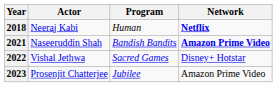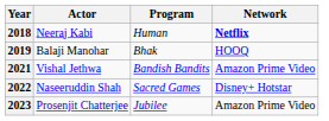+ row: 2019 | Balaji Manohar | Bhak | HOOQ
2021 | Actor: Naseeruddin Shah -> Vishal Jethwa
2021 | Network: bold -> normal
2022 | Actor: Vishal Jethwa -> Naseeruddin Shah
